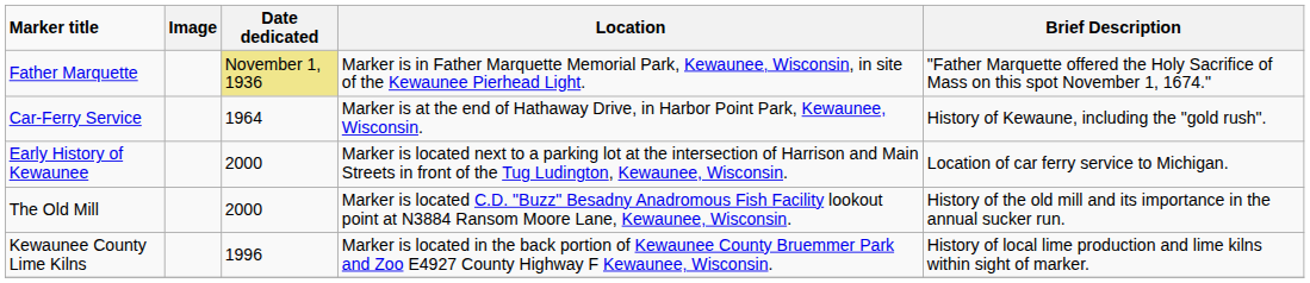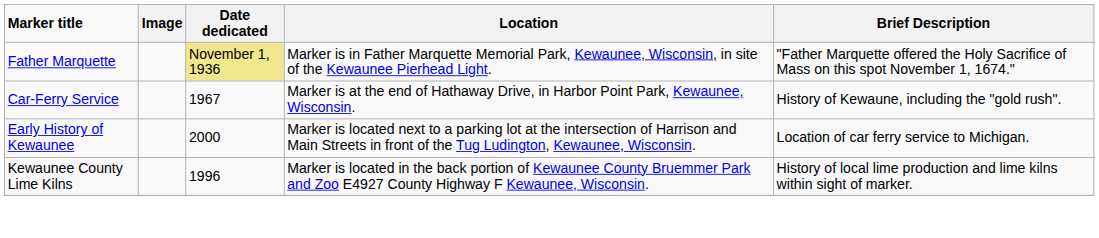Car-Ferry Service | Date dedicated: 1964 -> 1967
- row: The Old Mill | 2000 | Marker is located C.D. "Buzz" Besadny Anadromous Fish Facility lookout point at N3884 Ransom Moore Lane, Kewaunee, Wisconsin. | History of the old mill and its importance in the annual sucker run.
